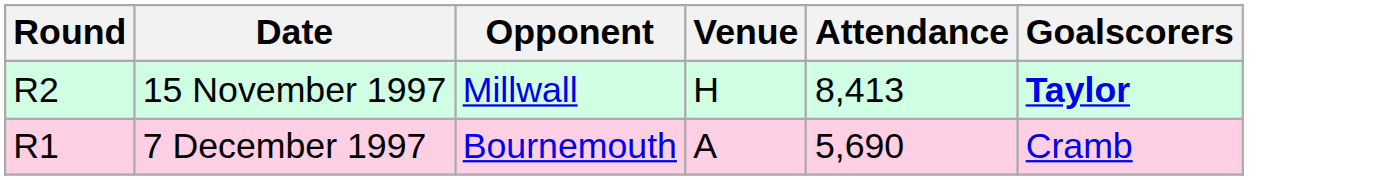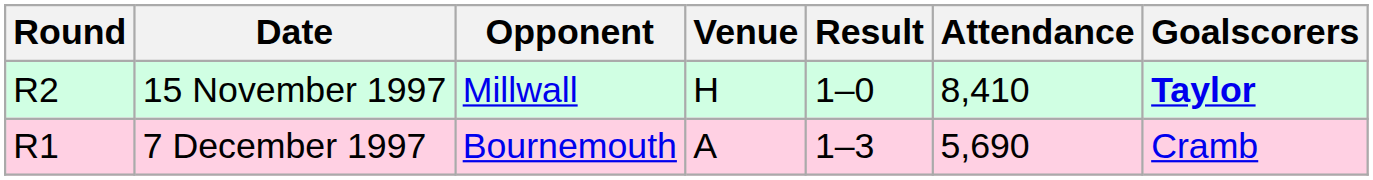+ column: Result | 1–0 | 1–3
15 November 1997 | Attendance: 8,413 -> 8,410
